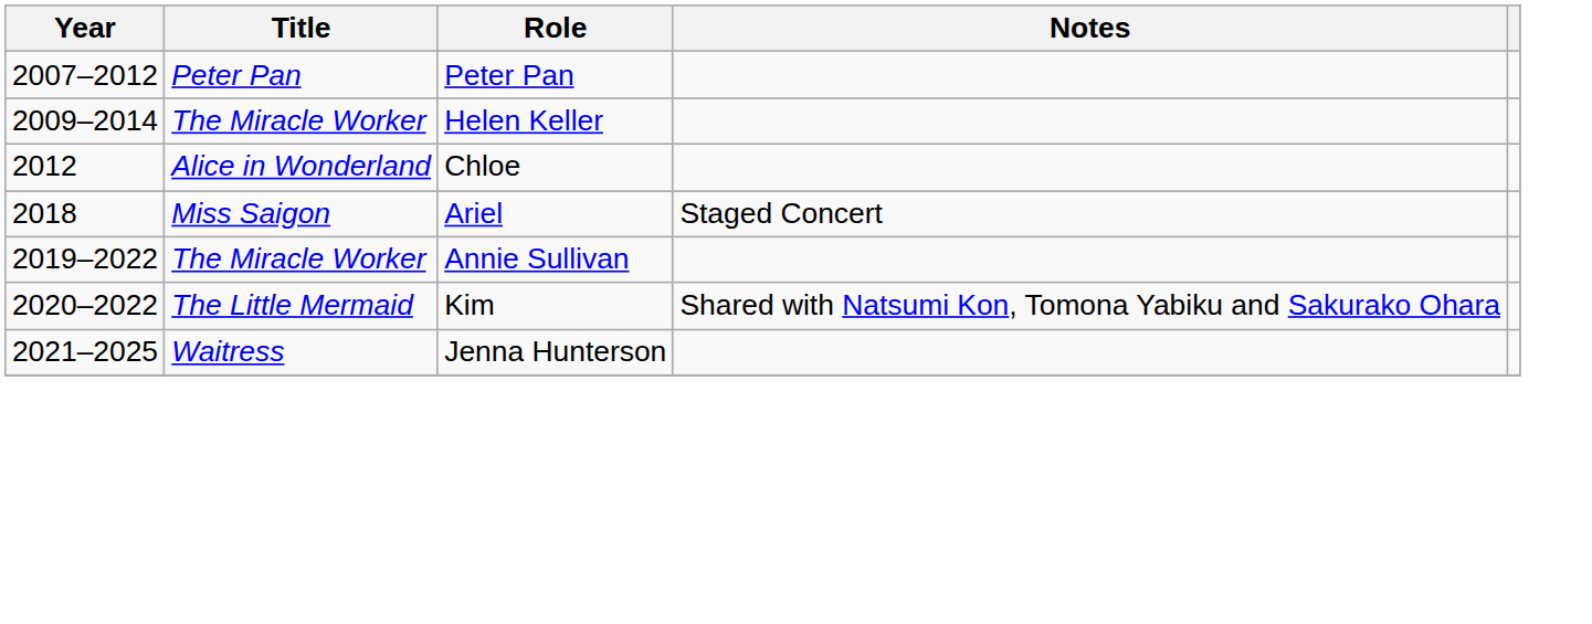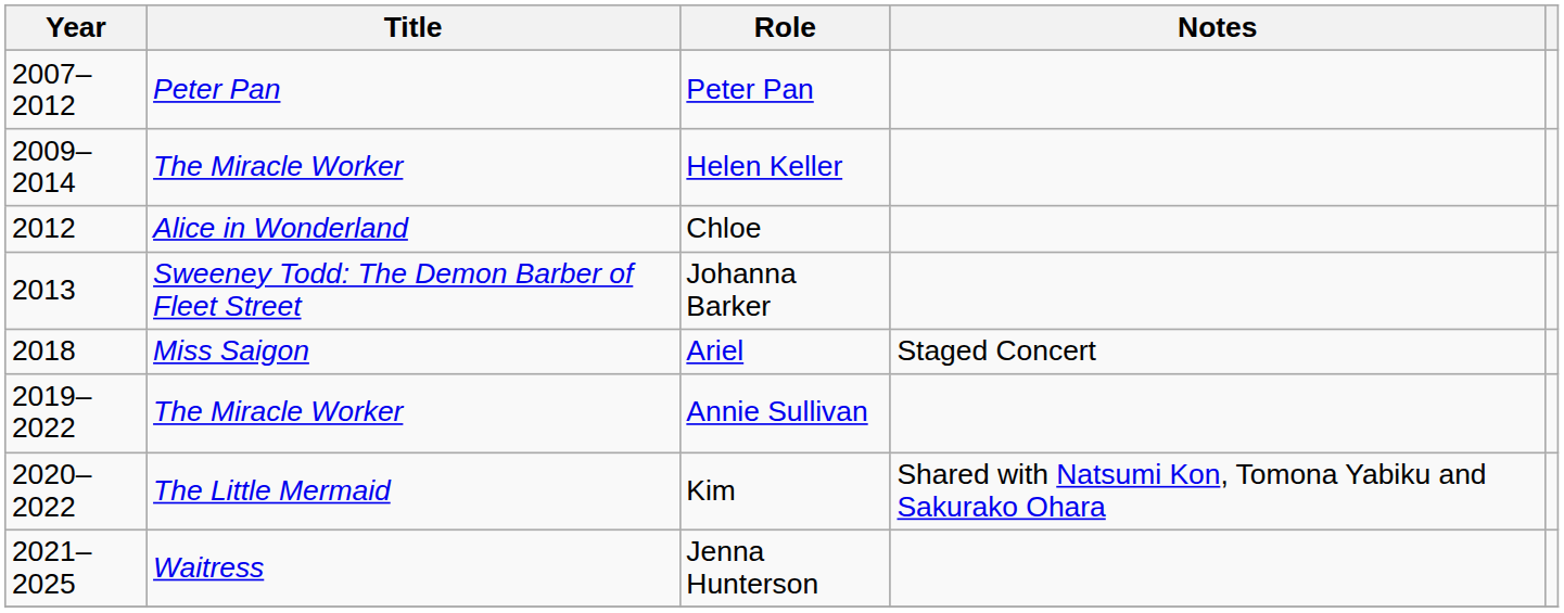+ row: 2013 | Sweeney Todd: The Demon Barber of Fleet Street | Johanna Barker
